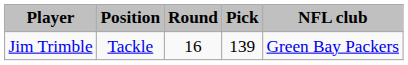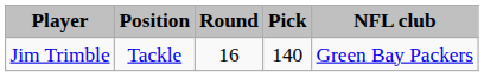Jim Trimble | Pick: 139 -> 140
